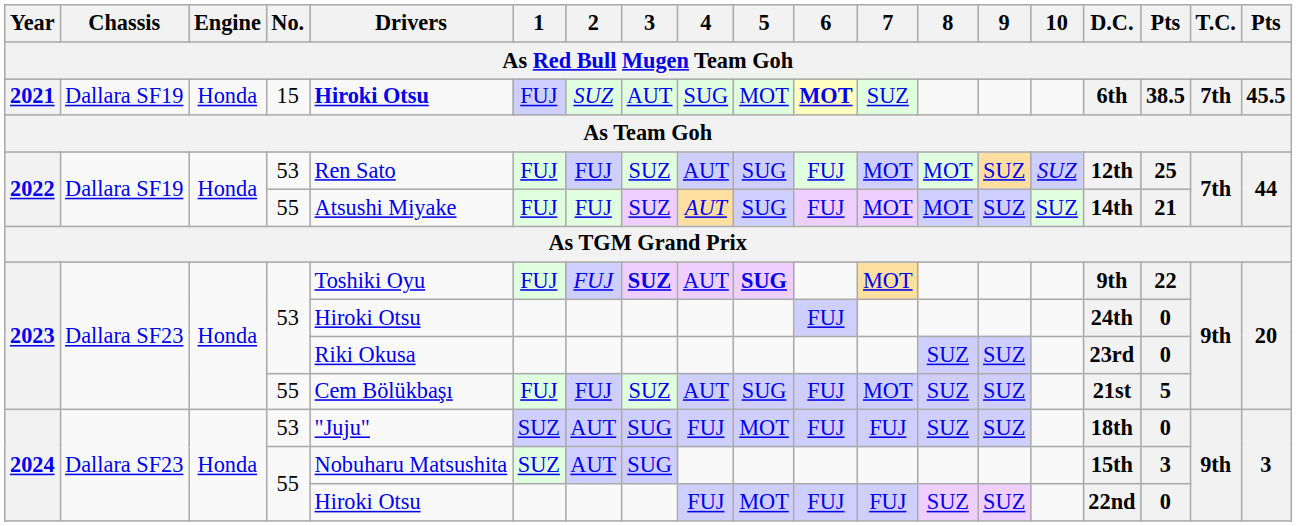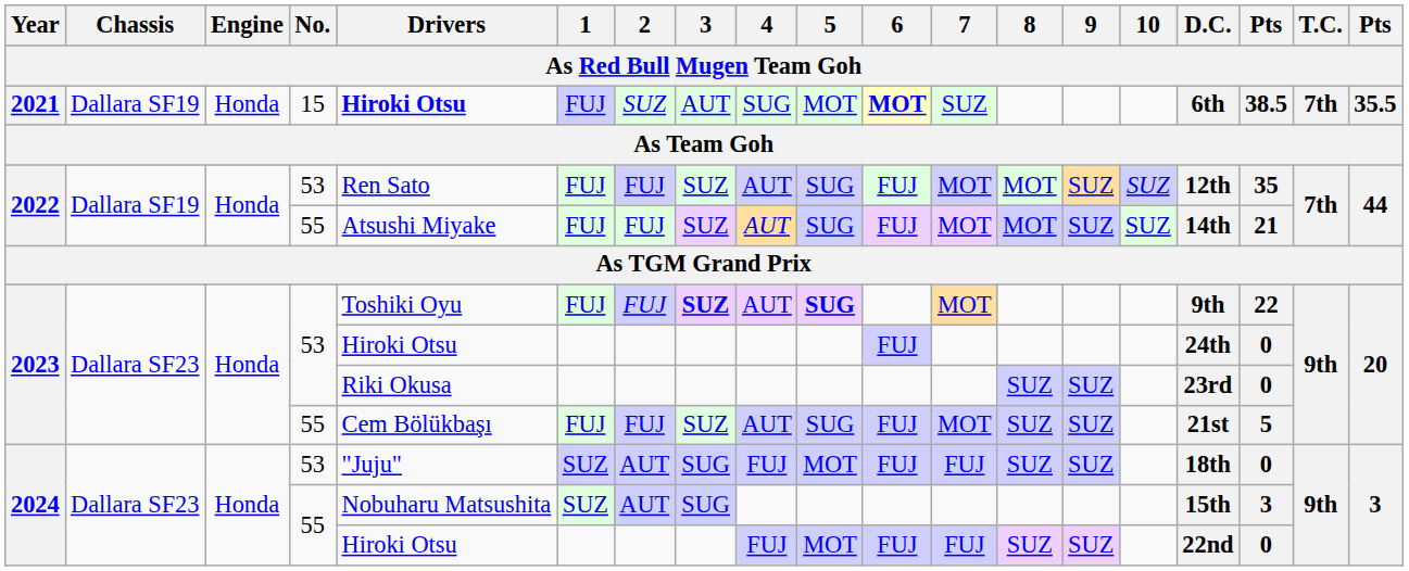2021 | column 19: 45.5 -> 35.5
2022 / 53 | column 17: 25 -> 35
